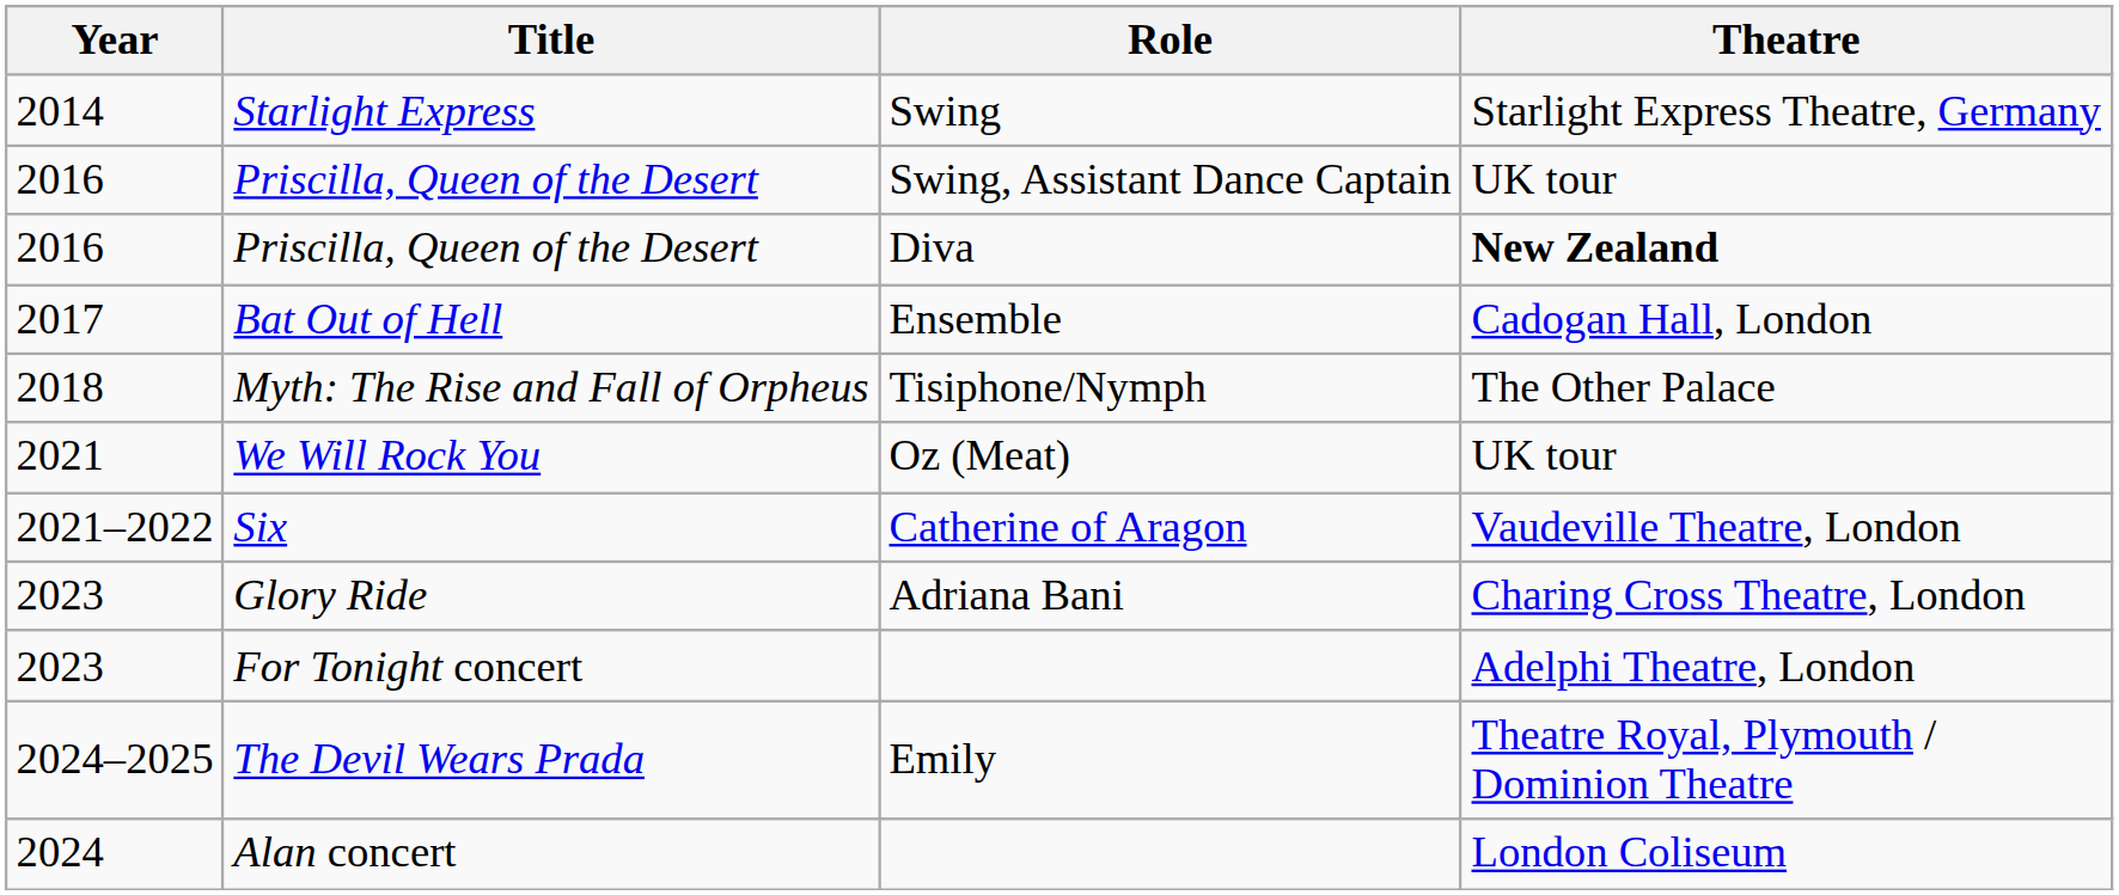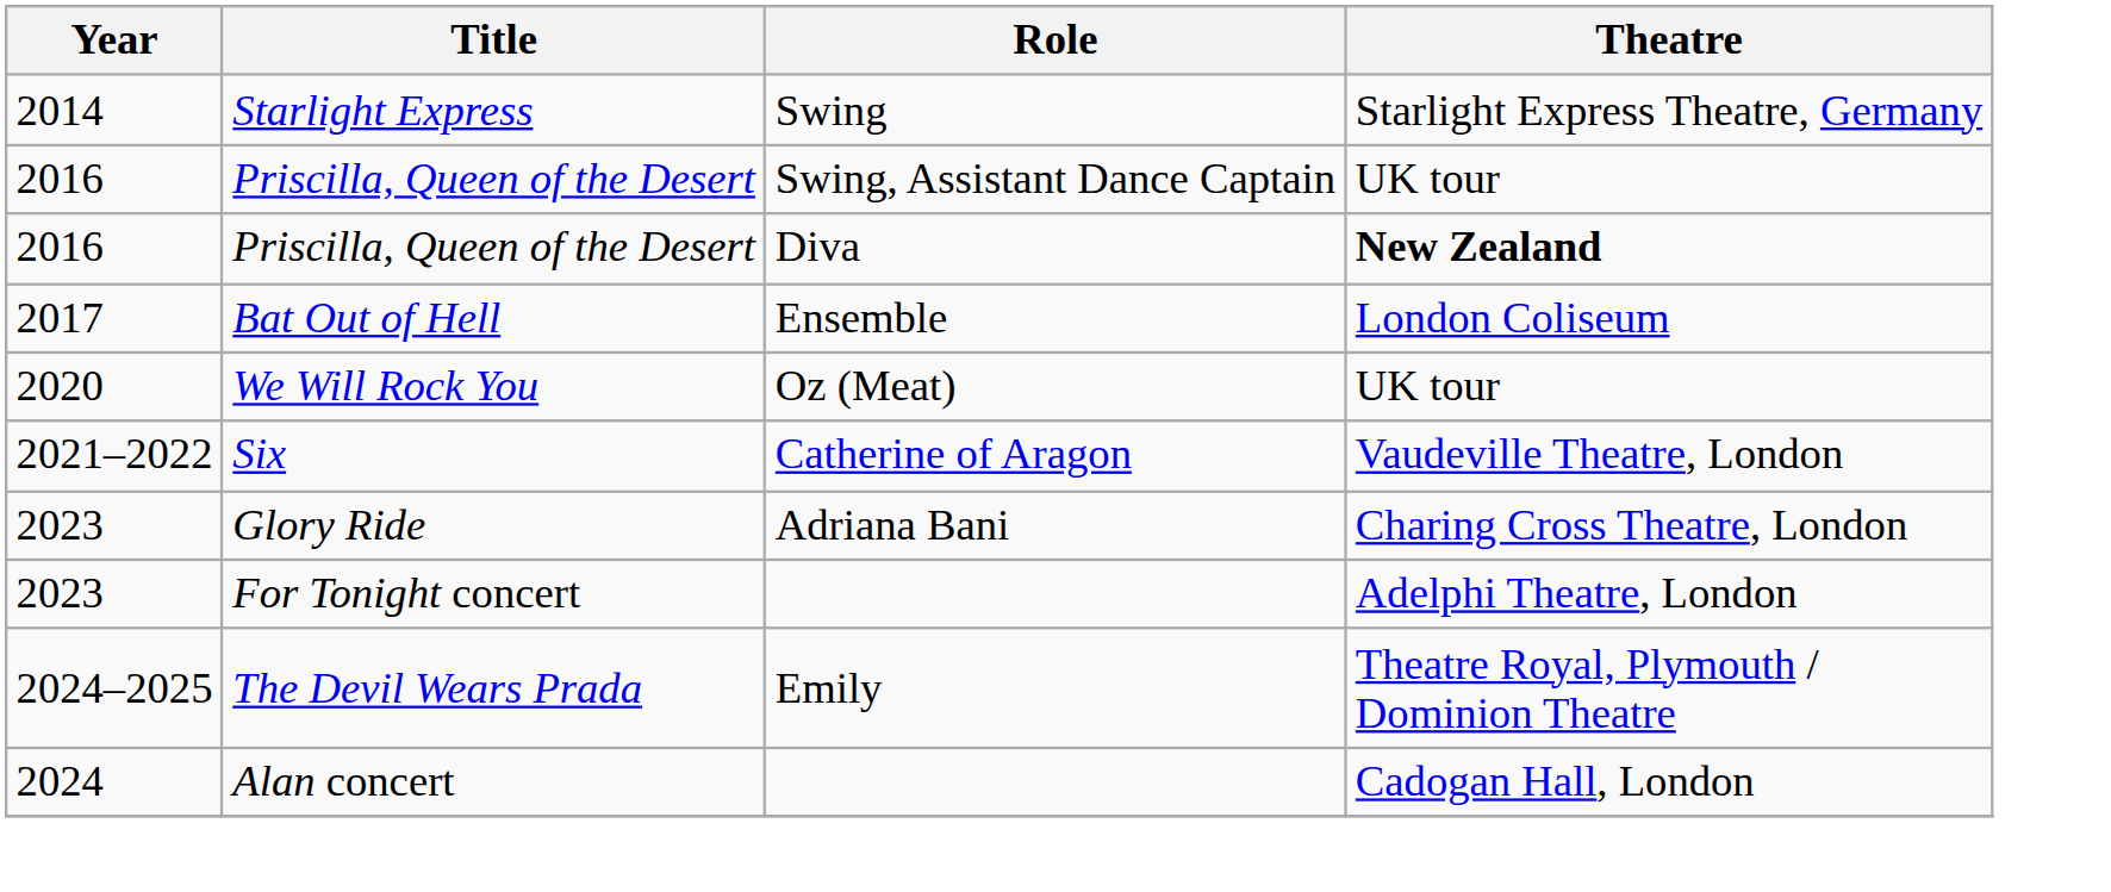Bat Out of Hell | Theatre: Cadogan Hall, London -> London Coliseum
- row: 2018 | Myth: The Rise and Fall of Orpheus | Tisiphone/Nymph | The Other Palace
We Will Rock You | Year: 2021 -> 2020
Alan concert | Theatre: London Coliseum -> Cadogan Hall, London
